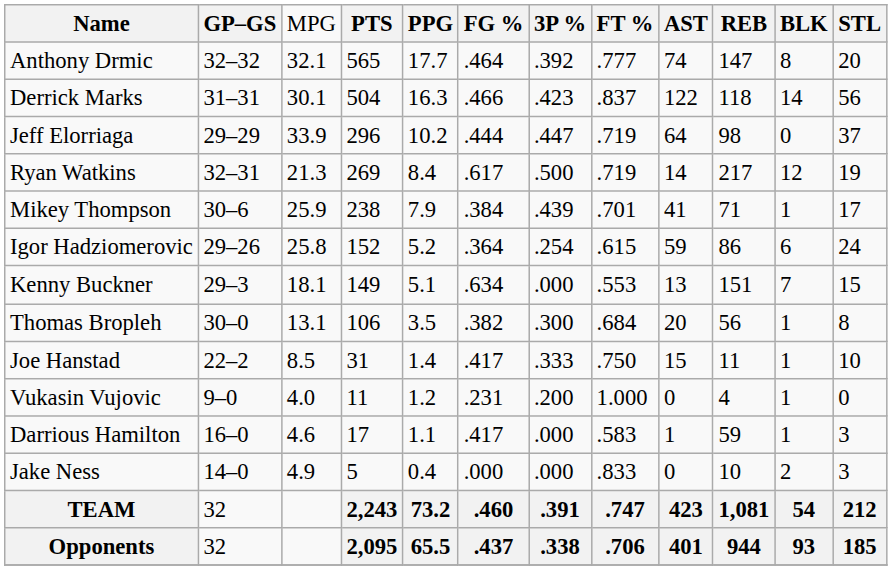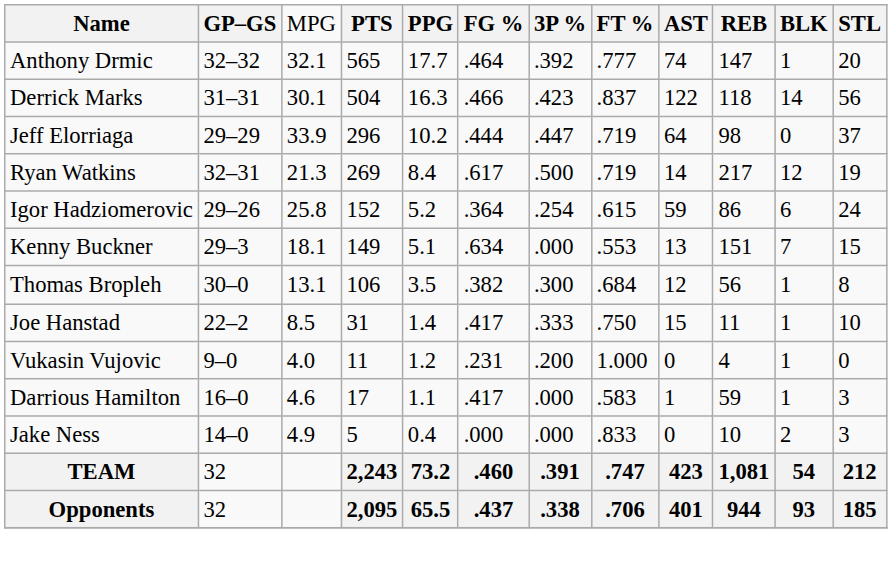Anthony Drmic | column 11: 8 -> 1
- row: Mikey Thompson | 30–6 | 25.9 | 238 | 7.9 | .384 | .439 | .701 | 41 | 71 | 1 | 17
Thomas Bropleh | column 9: 20 -> 12
